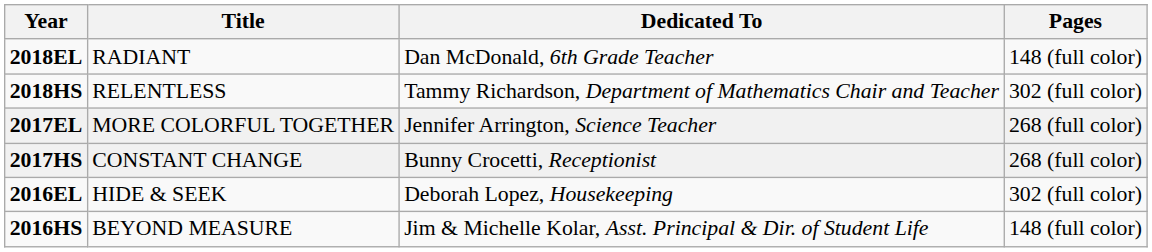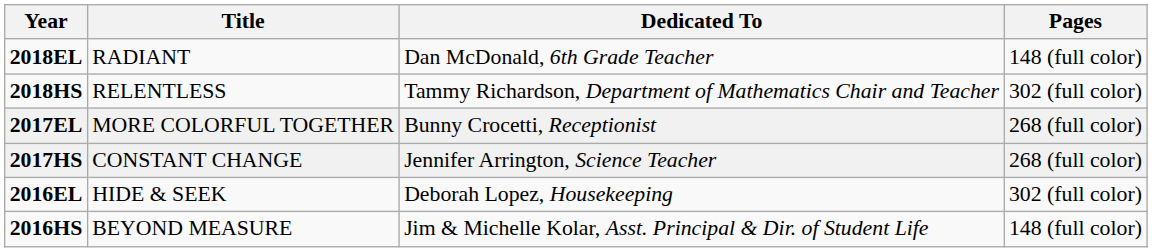2017EL | Dedicated To: Jennifer Arrington, Science Teacher -> Bunny Crocetti, Receptionist
2017HS | Dedicated To: Bunny Crocetti, Receptionist -> Jennifer Arrington, Science Teacher
